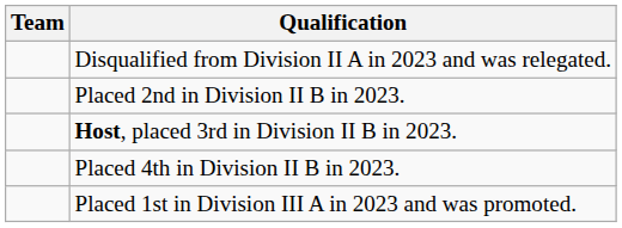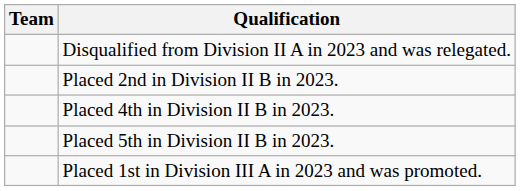- row: Host, placed 3rd in Division II B in 2023.
+ row: Placed 5th in Division II B in 2023.
